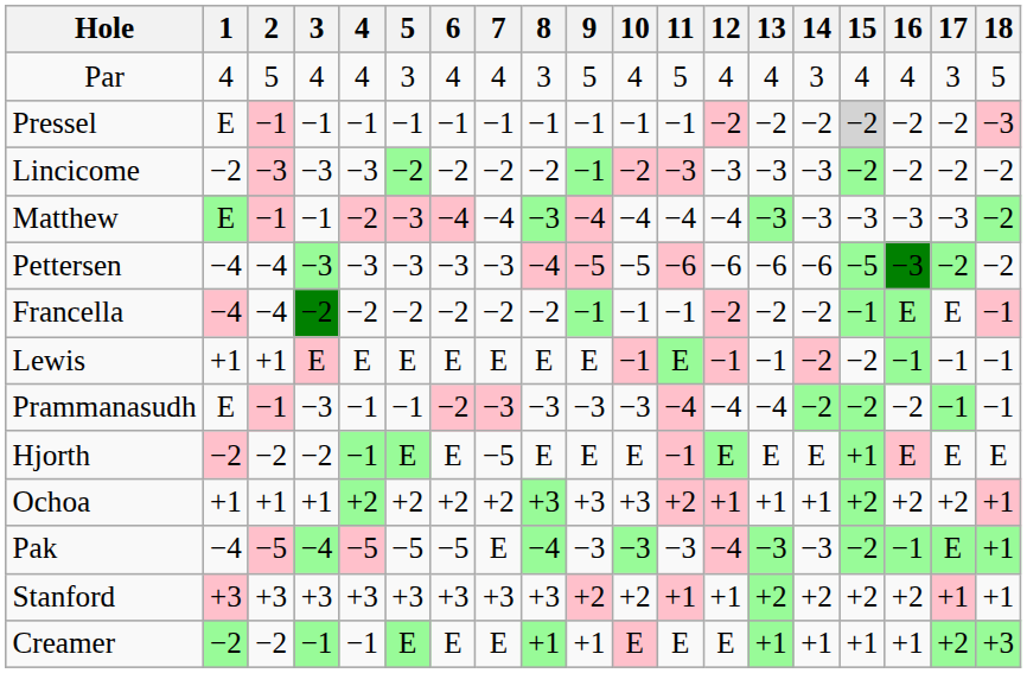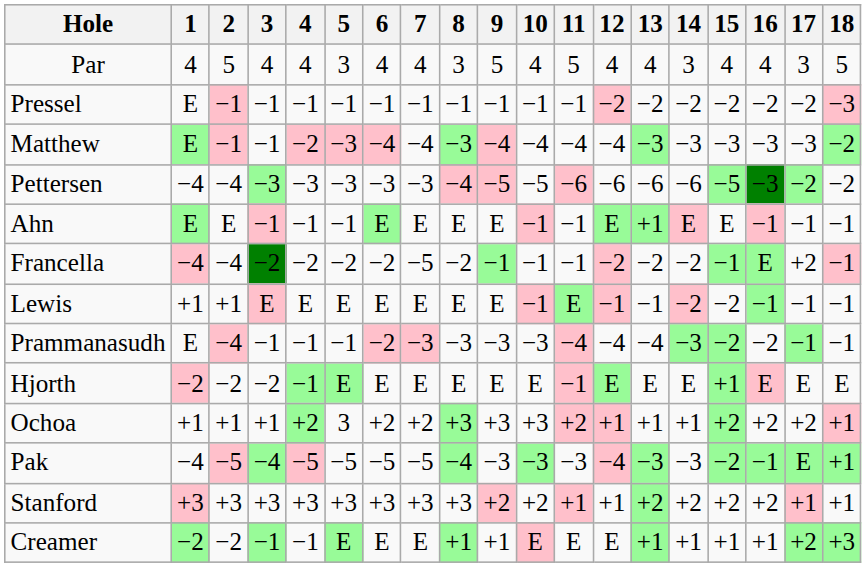Pressel | 15: lightgrey background -> no background
- row: Lincicome | −2 | −3 | −3 | −3 | −2 | −2 | −2 | −2 | −1 | −2 | −3 | −3 | −3 | −3 | −2 | −2 | −2 | −2
+ row: Ahn | E | E | −1 | −1 | −1 | E | E | E | E | −1 | −1 | E | +1 | E | E | −1 | −1 | −1
Francella | 7: −2 -> −5
Francella | 17: E -> +2
Prammanasudh | 2: −1 -> −4
Prammanasudh | 3: −3 -> −1
Prammanasudh | 14: −2 -> −3
Hjorth | 7: −5 -> E
Ochoa | 5: +2 -> 3
Pak | 7: E -> −5
